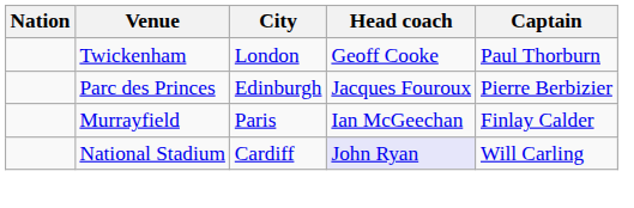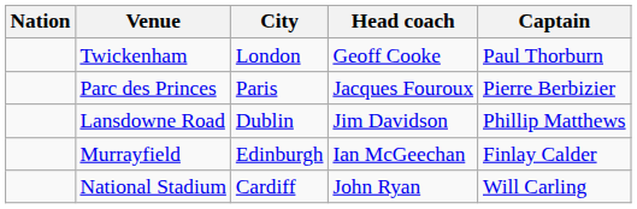Parc des Princes | City: Edinburgh -> Paris
+ row: Lansdowne Road | Dublin | Jim Davidson | Phillip Matthews
Murrayfield | City: Paris -> Edinburgh
National Stadium | Head coach: lavender background -> no background
